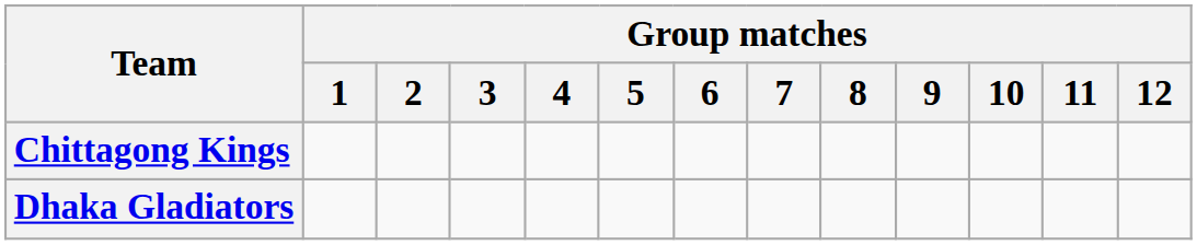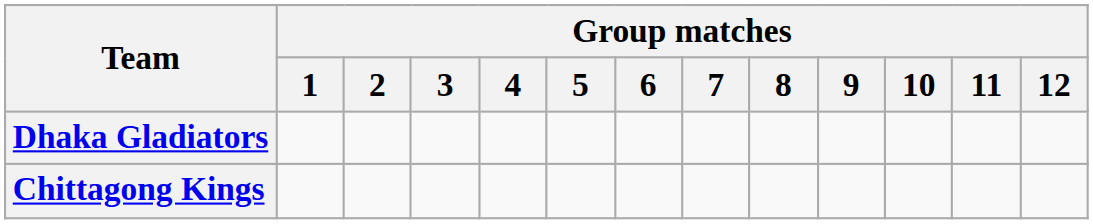rows swapped: Dhaka Gladiators <-> Chittagong Kings
